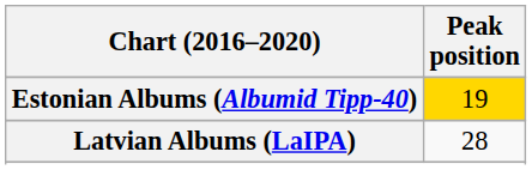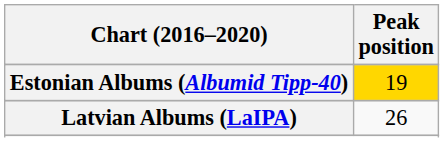Latvian Albums (LaIPA) | Peak position: 28 -> 26
